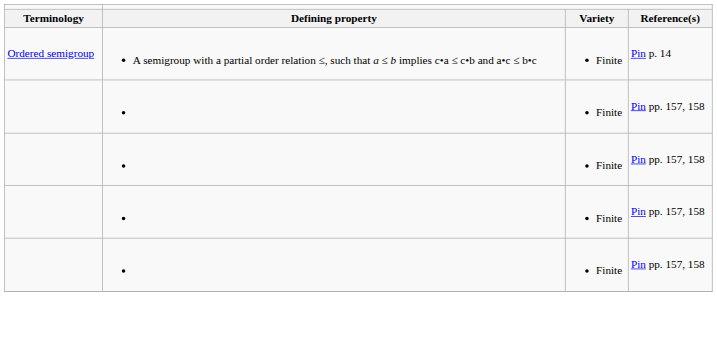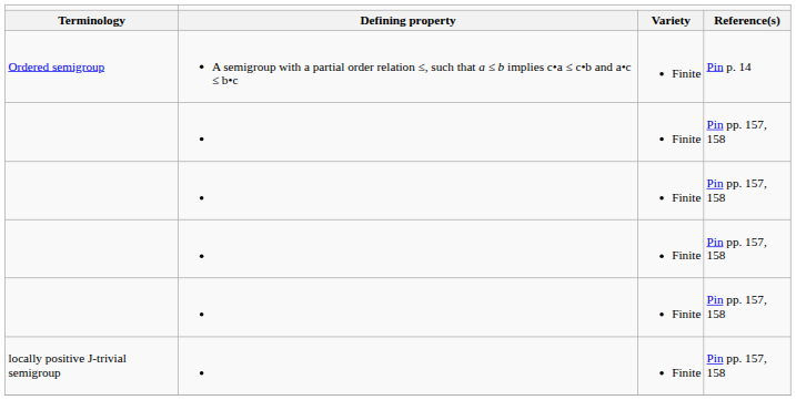+ row: locally positive J-trivial semigroup | Finite | Pin pp. 157, 158
